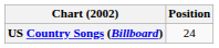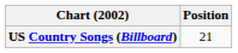US Country Songs (Billboard) | Position: 24 -> 21
